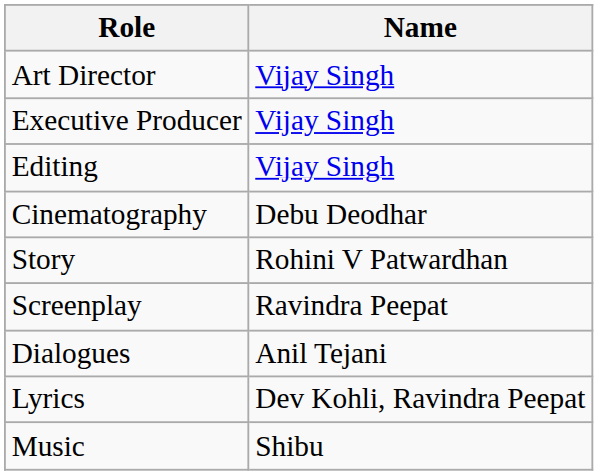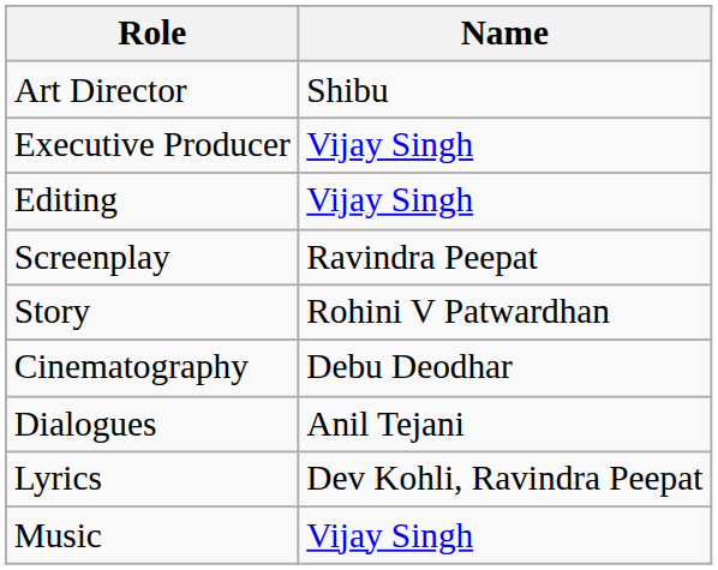Art Director | Name: Vijay Singh -> Shibu
rows swapped: Cinematography <-> Screenplay
Music | Name: Shibu -> Vijay Singh
